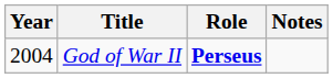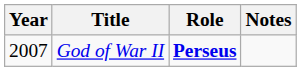God of War II | Year: 2004 -> 2007
